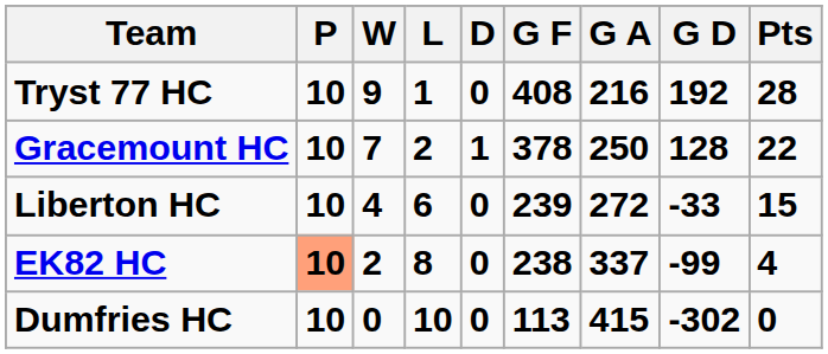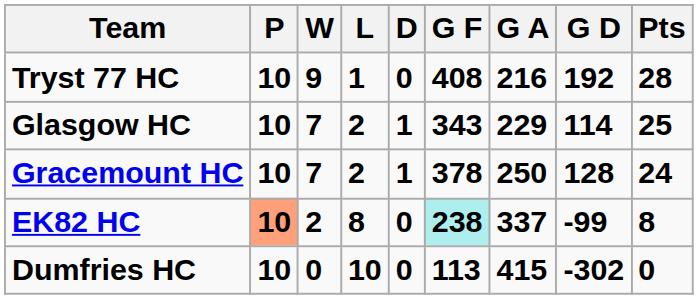+ row: Glasgow HC | 10 | 7 | 2 | 1 | 343 | 229 | 114 | 25
Gracemount HC | Pts: 22 -> 24
- row: Liberton HC | 10 | 4 | 6 | 0 | 239 | 272 | -33 | 15
EK82 HC | G F: no background -> paleturquoise background
EK82 HC | Pts: 4 -> 8
